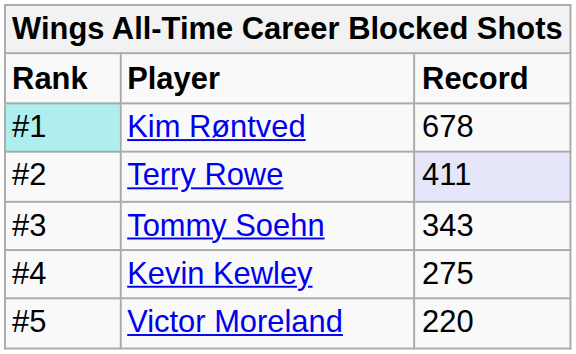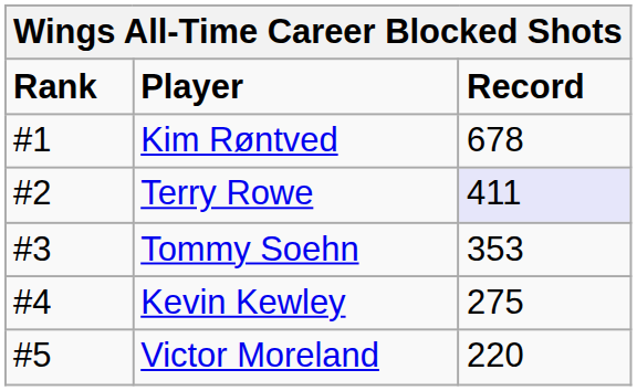Kim Røntved | Rank: paleturquoise background -> no background
Tommy Soehn | Record: 343 -> 353
